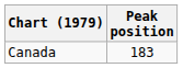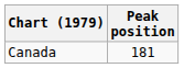Canada | Peak position: 183 -> 181
